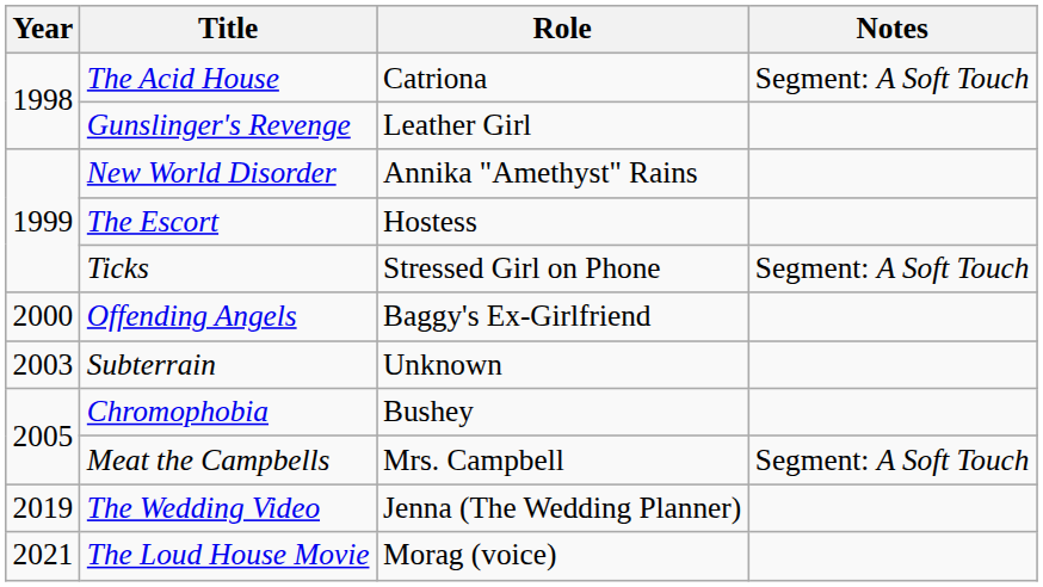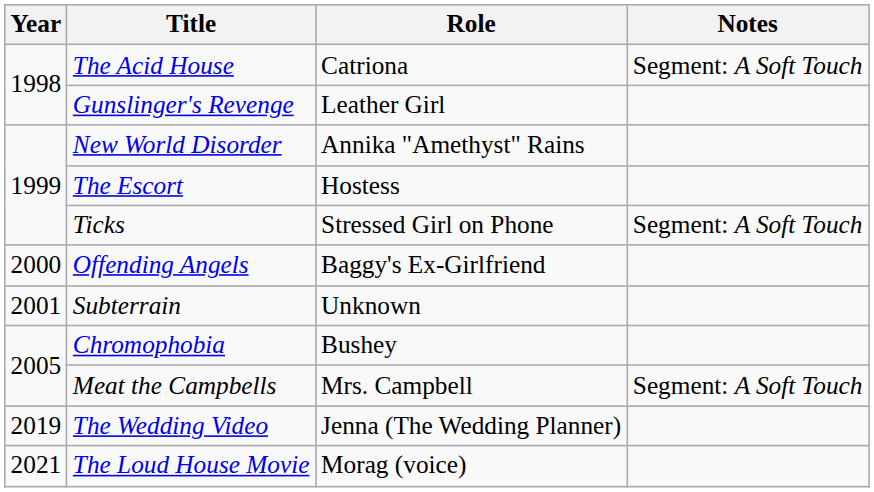Subterrain | Year: 2003 -> 2001
